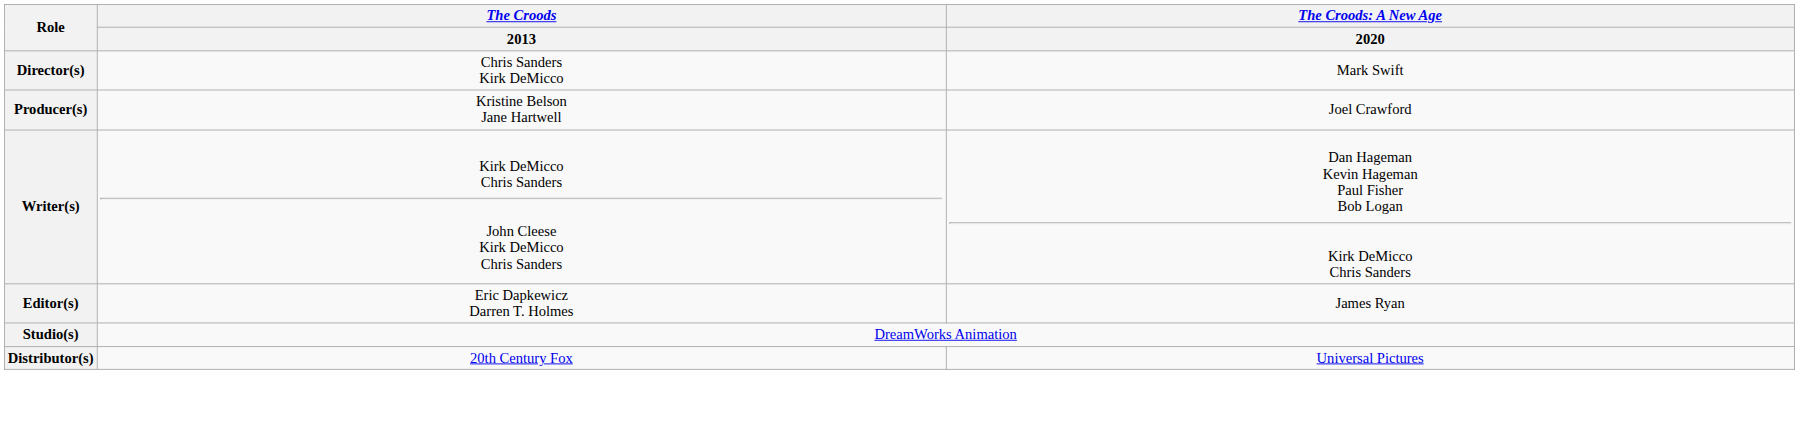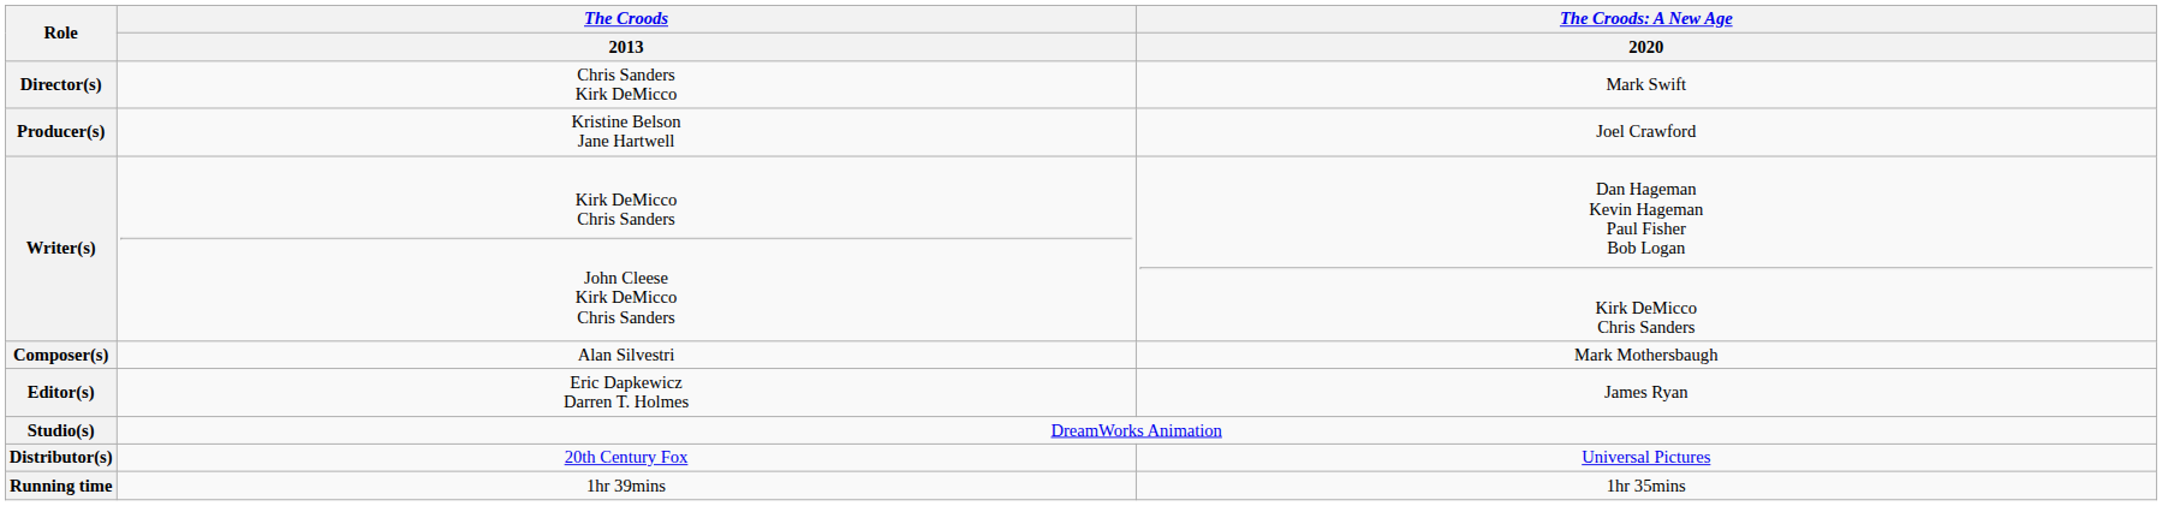+ row: Composer(s) | Alan Silvestri | Mark Mothersbaugh
+ row: Running time | 1hr 39mins | 1hr 35mins
